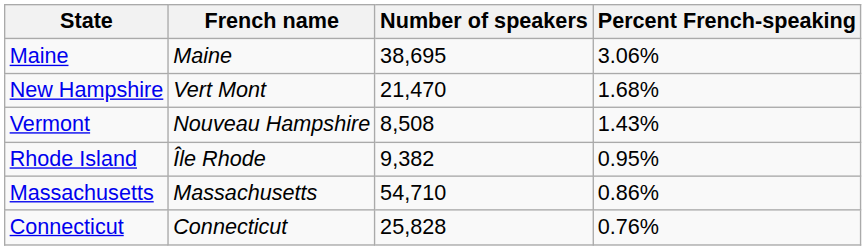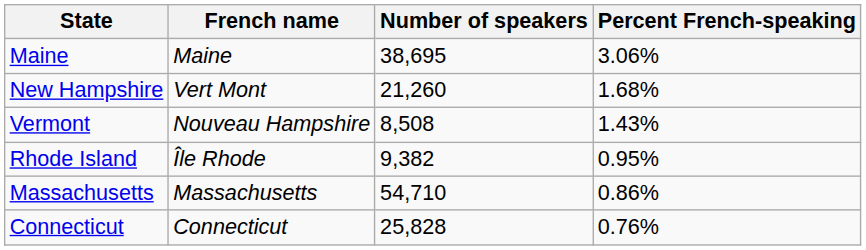New Hampshire | Number of speakers: 21,470 -> 21,260
